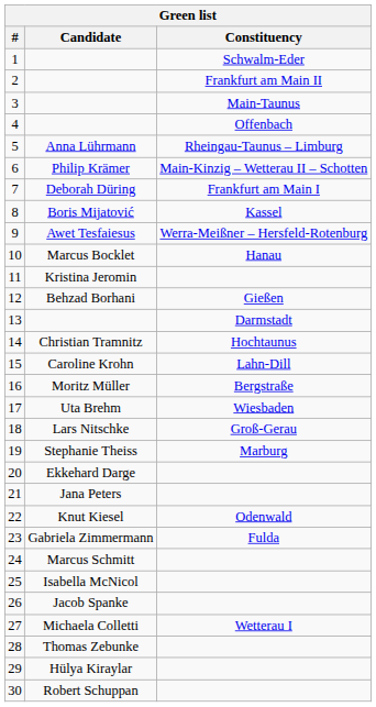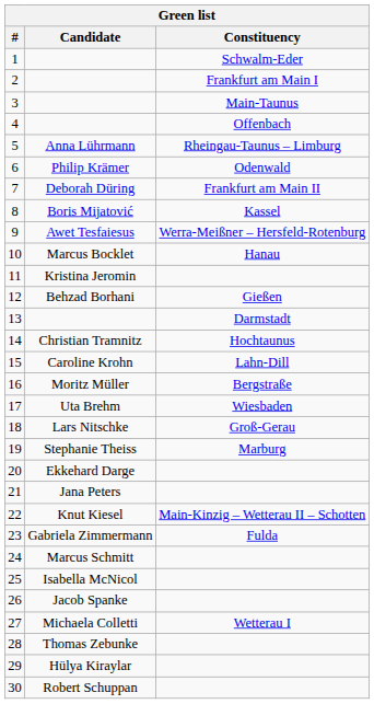2 | Constituency: Frankfurt am Main II -> Frankfurt am Main I
6 | Constituency: Main-Kinzig – Wetterau II – Schotten -> Odenwald
7 | Constituency: Frankfurt am Main I -> Frankfurt am Main II
22 | Constituency: Odenwald -> Main-Kinzig – Wetterau II – Schotten
